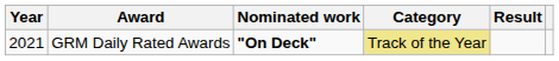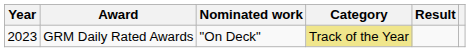GRM Daily Rated Awards | Year: 2021 -> 2023
GRM Daily Rated Awards | Nominated work: bold -> normal
